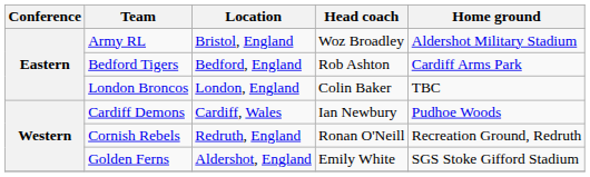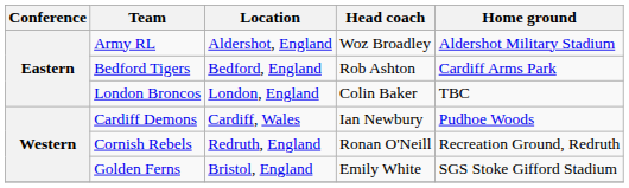Army RL | Location: Bristol, England -> Aldershot, England
Golden Ferns | Location: Aldershot, England -> Bristol, England
